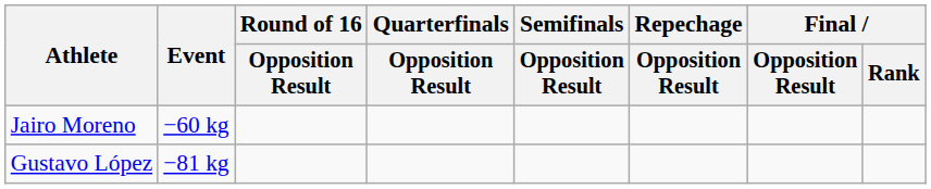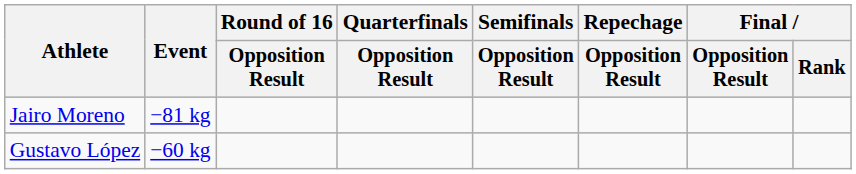Jairo Moreno | Event: −60 kg -> −81 kg
Gustavo López | Event: −81 kg -> −60 kg
